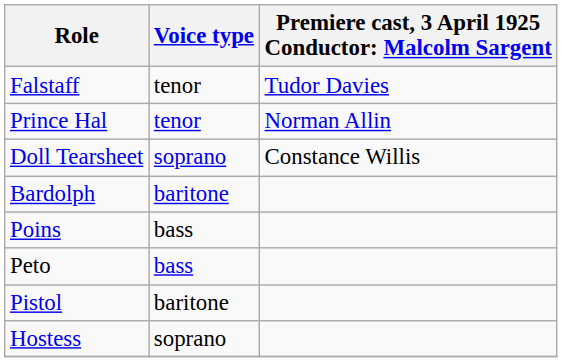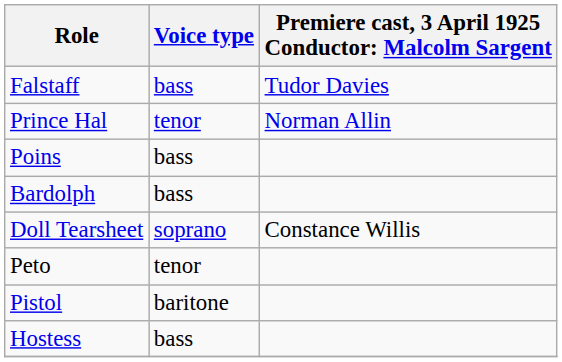Falstaff | Voice type: tenor -> bass
rows swapped: Poins <-> Doll Tearsheet
Bardolph | Voice type: baritone -> bass
Peto | Voice type: bass -> tenor
Hostess | Voice type: soprano -> bass
